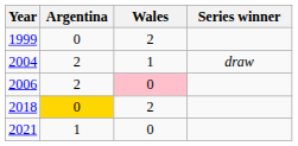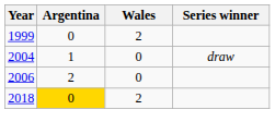2004 | Argentina: 2 -> 1
2004 | Wales: 1 -> 0
2006 | Wales: pink background -> no background
- row: 2021 | 1 | 0
